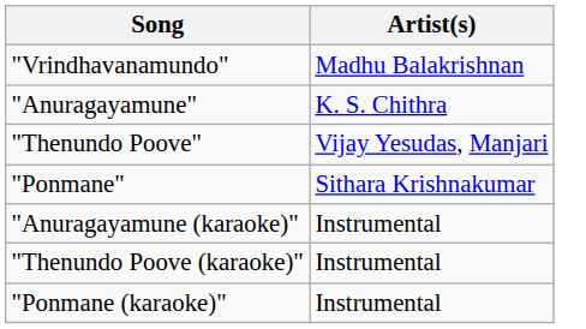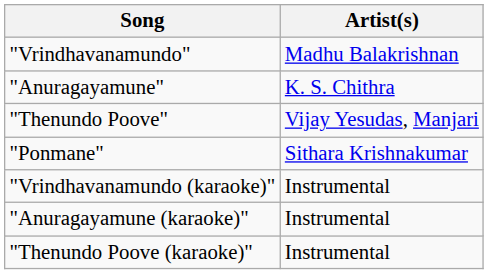+ row: "Vrindhavanamundo (karaoke)" | Instrumental
- row: "Ponmane (karaoke)" | Instrumental
